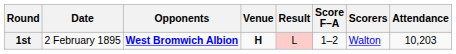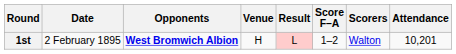1st | Venue: bold -> normal
1st | Attendance: 10,203 -> 10,201
